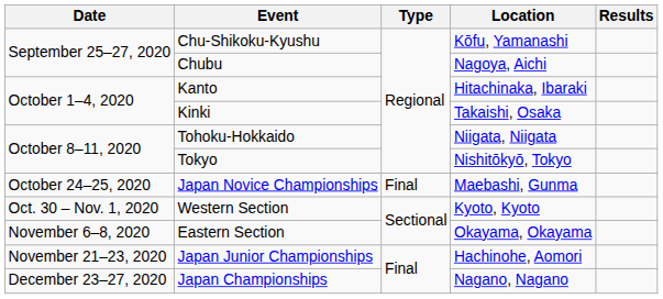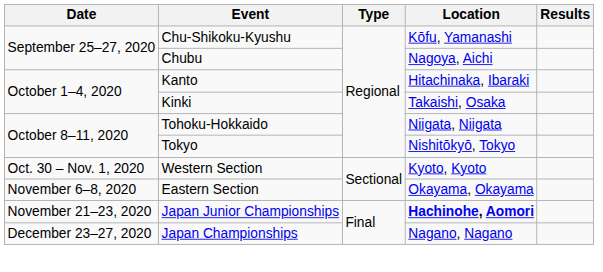- row: October 24–25, 2020 | Japan Novice Championships | Final | Maebashi, Gunma
Japan Junior Championships | Location: normal -> bold
